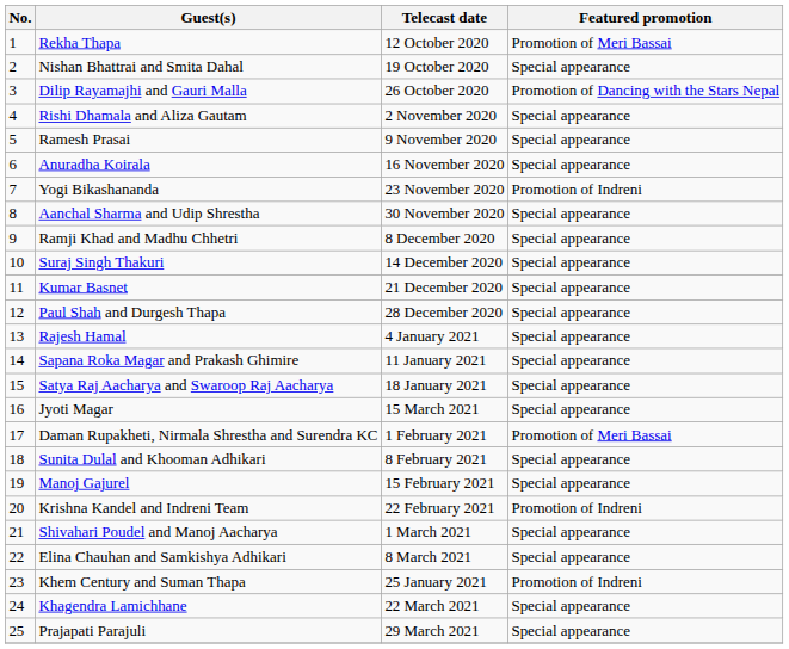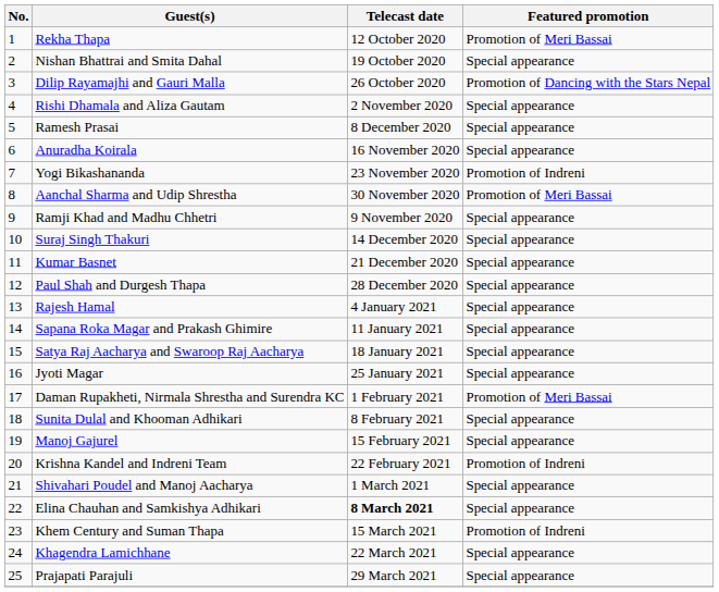Ramesh Prasai | Telecast date: 9 November 2020 -> 8 December 2020
Aanchal Sharma and Udip Shrestha | Featured promotion: Special appearance -> Promotion of Meri Bassai
Ramji Khad and Madhu Chhetri | Telecast date: 8 December 2020 -> 9 November 2020
Jyoti Magar | Telecast date: 15 March 2021 -> 25 January 2021
Elina Chauhan and Samkishya Adhikari | Telecast date: normal -> bold
Khem Century and Suman Thapa | Telecast date: 25 January 2021 -> 15 March 2021
